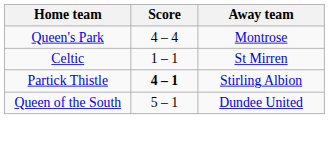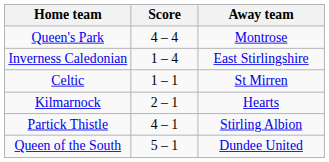+ row: Inverness Caledonian | 1 – 4 | East Stirlingshire
+ row: Kilmarnock | 2 – 1 | Hearts
Partick Thistle | Score: bold -> normal
